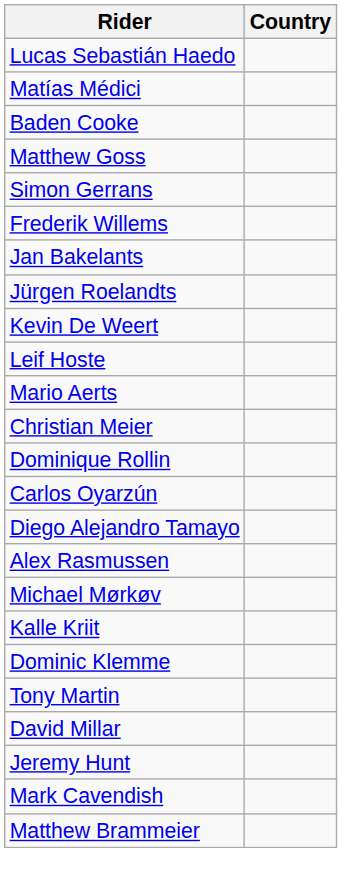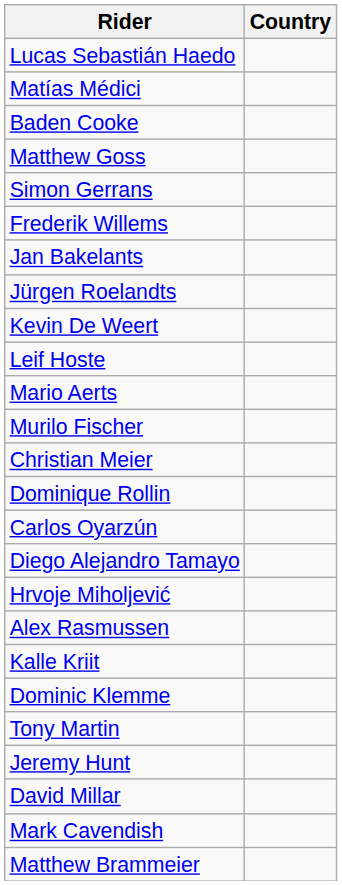+ row: Murilo Fischer
+ row: Hrvoje Miholjević
- row: Michael Mørkøv
rows swapped: David Millar <-> Jeremy Hunt
